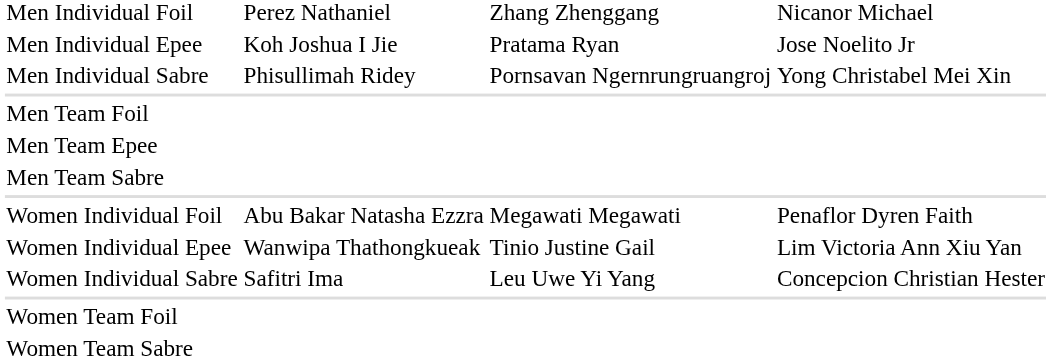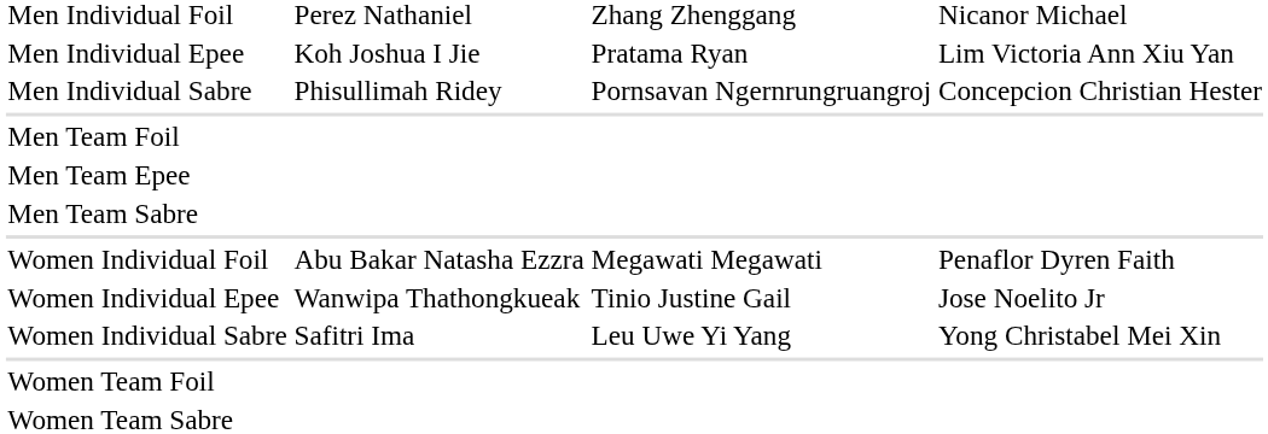Men Individual Epee | column 4: Jose Noelito Jr -> Lim Victoria Ann Xiu Yan
Men Individual Sabre | column 4: Yong Christabel Mei Xin -> Concepcion Christian Hester
Women Individual Epee | column 4: Lim Victoria Ann Xiu Yan -> Jose Noelito Jr
Women Individual Sabre | column 4: Concepcion Christian Hester -> Yong Christabel Mei Xin
